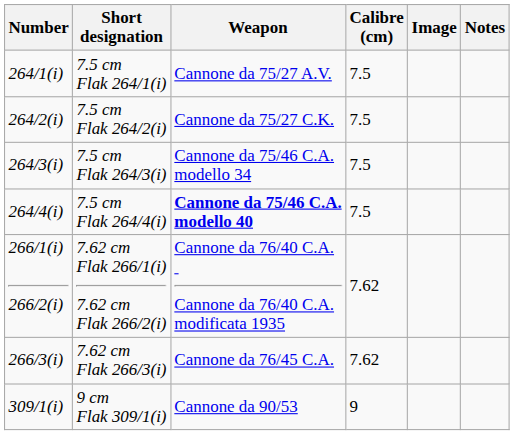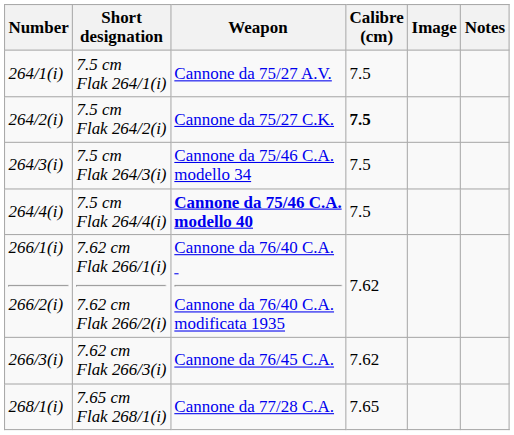7.5 cm Flak 264/2(i) | Calibre (cm): normal -> bold
+ row: 268/1(i) | 7.65 cm Flak 268/1(i) | Cannone da 77/28 C.A. | 7.65
- row: 309/1(i) | 9 cm Flak 309/1(i) | Cannone da 90/53 | 9
